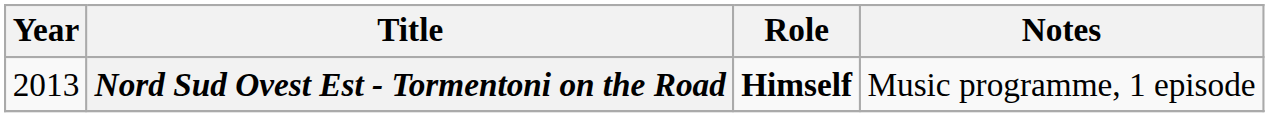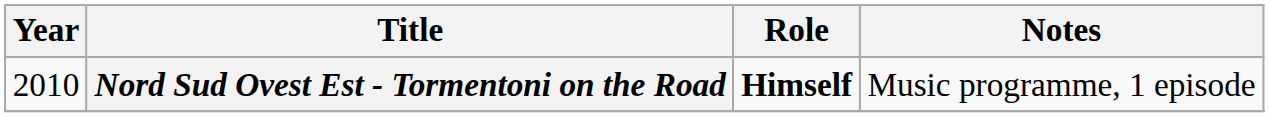Nord Sud Ovest Est - Tormentoni on the Road | Year: 2013 -> 2010
